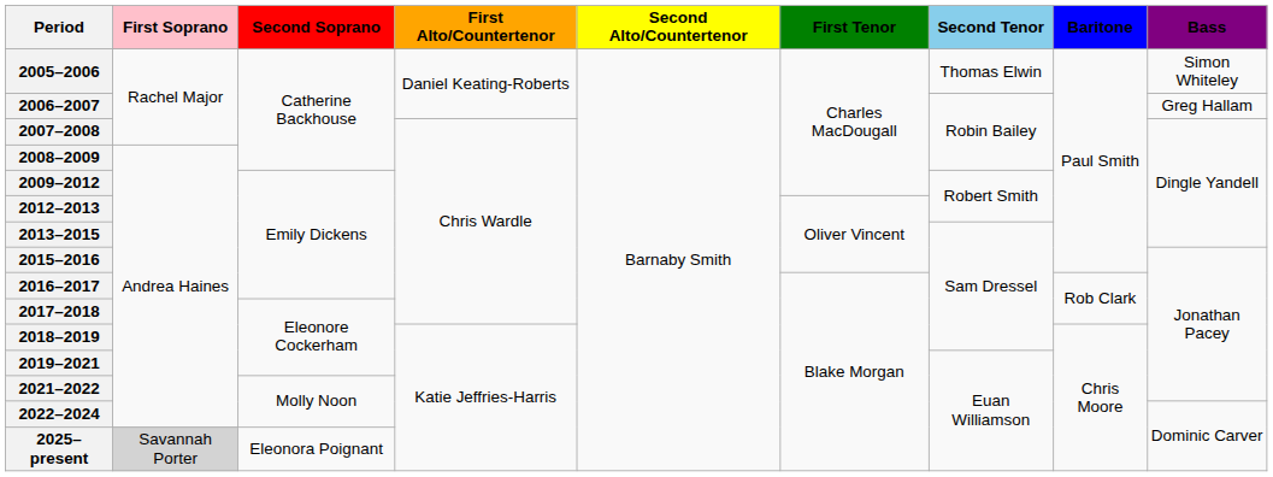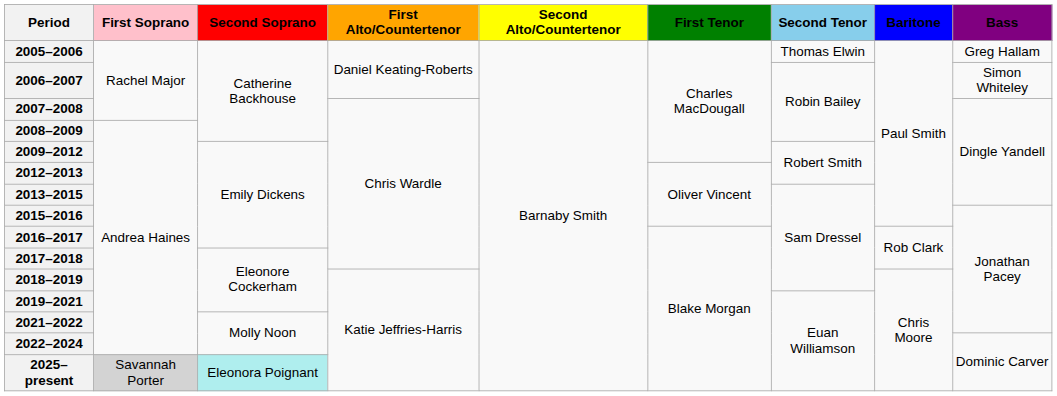2005–2006 | Bass: Simon Whiteley -> Greg Hallam
2006–2007 | Bass: Greg Hallam -> Simon Whiteley
2025–present | Second Soprano: no background -> paleturquoise background
